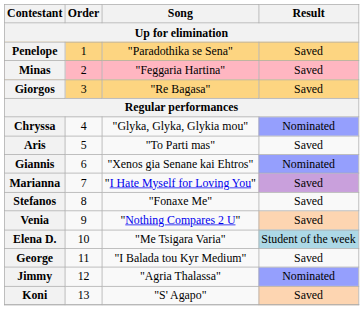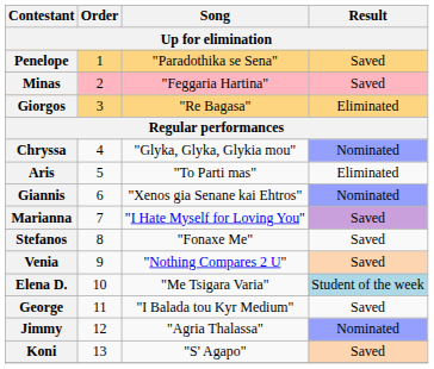Giorgos | Result: Saved -> Eliminated
Aris | Result: Saved -> Eliminated
